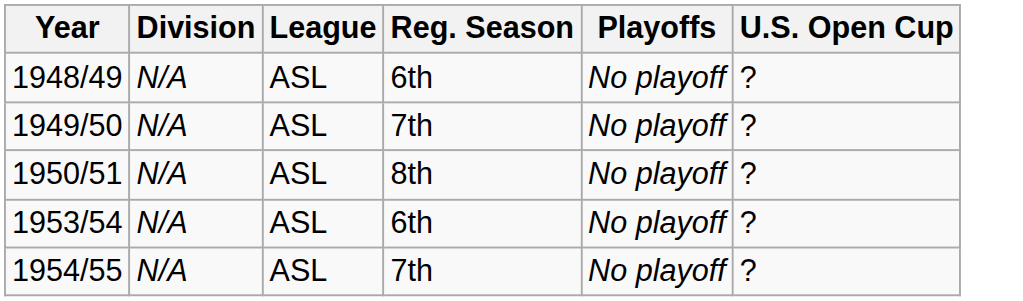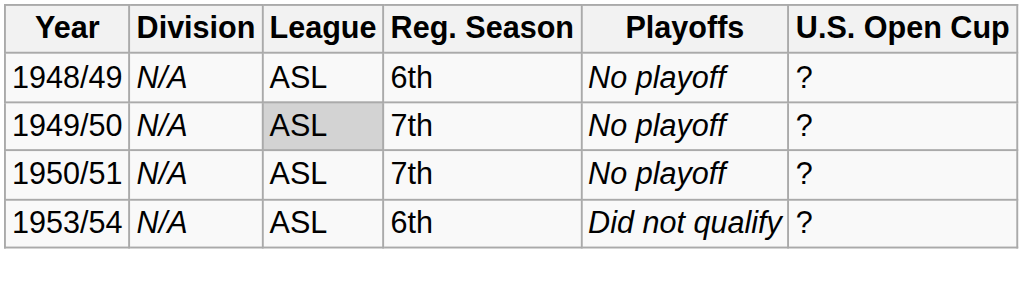1949/50 | League: no background -> lightgrey background
1950/51 | Reg. Season: 8th -> 7th
1953/54 | Playoffs: No playoff -> Did not qualify
- row: 1954/55 | N/A | ASL | 7th | No playoff | ?
